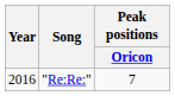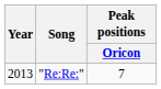"Re:Re:" | Year: 2016 -> 2013
